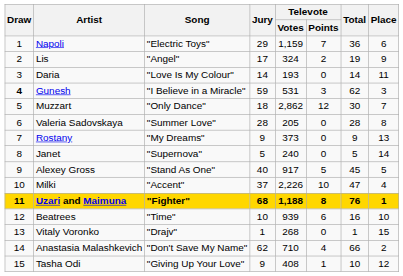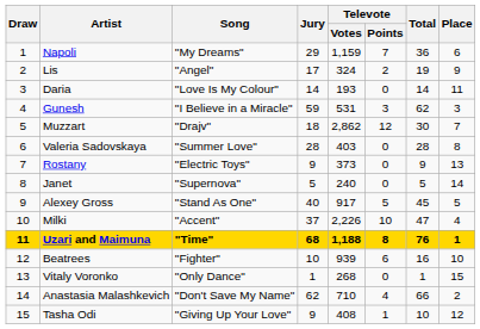Napoli | Song: "Electric Toys" -> "My Dreams"
Gunesh | Draw: bold -> normal
Muzzart | Song: "Only Dance" -> "Drajv"
Valeria Sadovskaya | Televote / Votes: 205 -> 403
Rostany | Song: "My Dreams" -> "Electric Toys"
Uzari and Maimuna | Song: "Fighter" -> "Time"
Beatrees | Song: "Time" -> "Fighter"
Vitaly Voronko | Song: "Drajv" -> "Only Dance"
